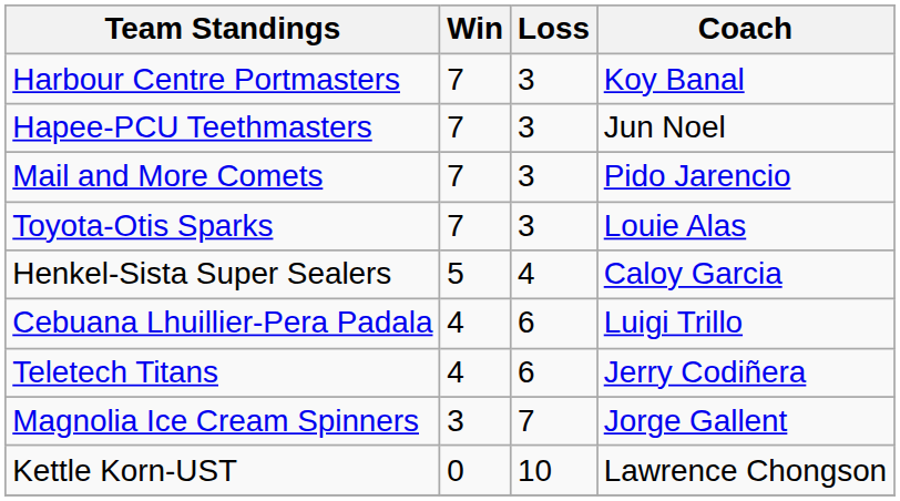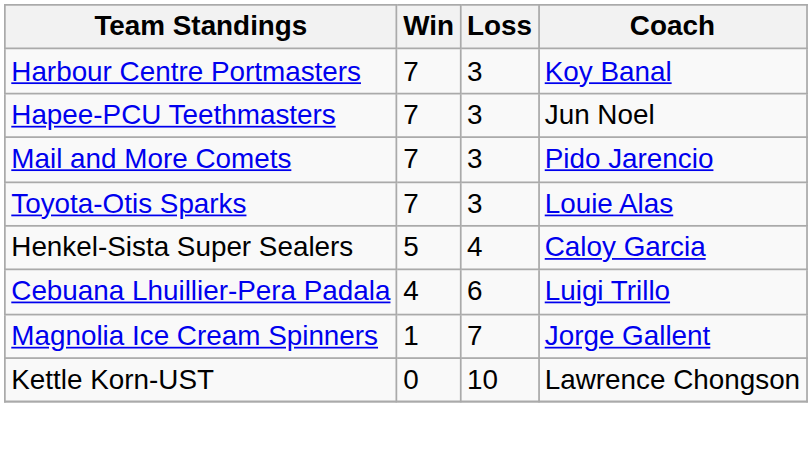- row: Teletech Titans | 4 | 6 | Jerry Codiñera
Magnolia Ice Cream Spinners | Win: 3 -> 1
